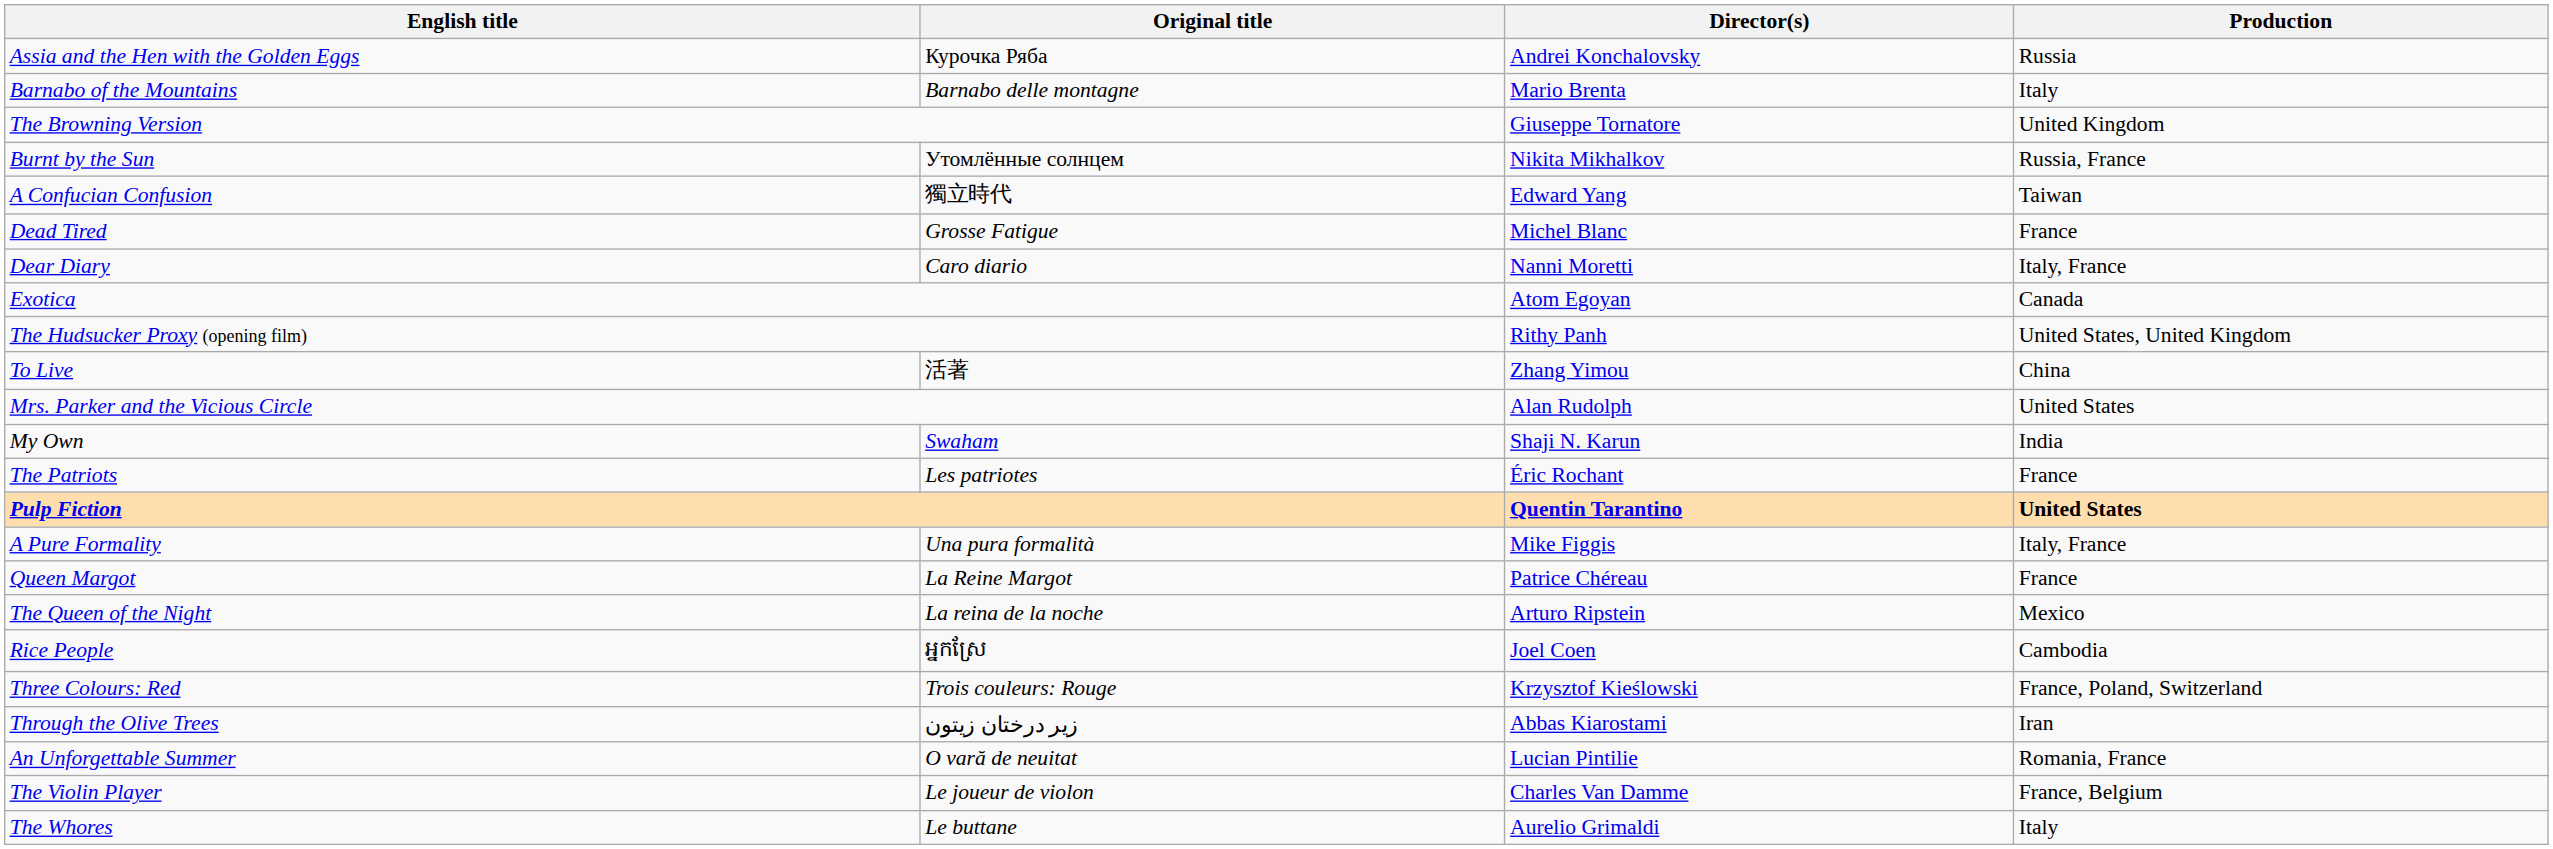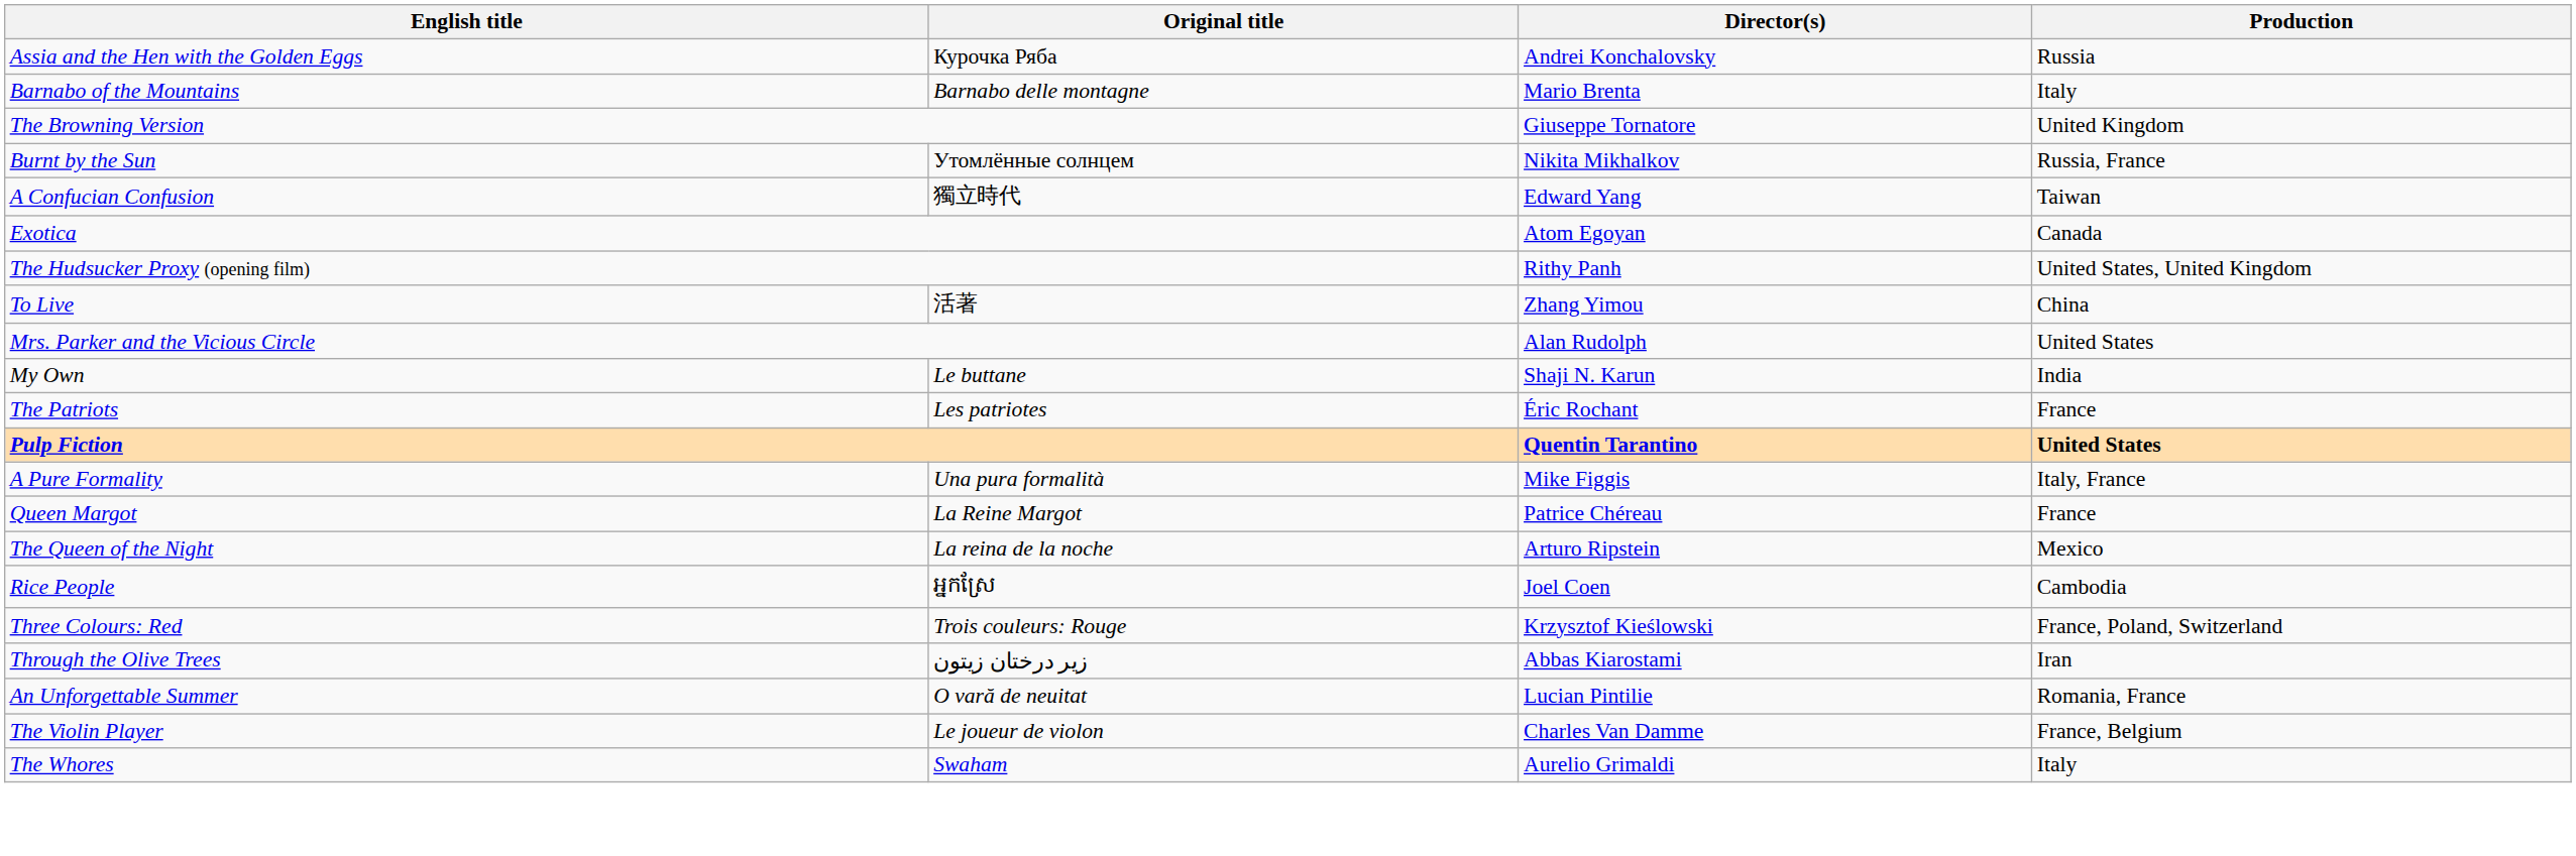- row: Dead Tired | Grosse Fatigue | Michel Blanc | France
- row: Dear Diary | Caro diario | Nanni Moretti | Italy, France
My Own | Original title: Swaham -> Le buttane
The Whores | Original title: Le buttane -> Swaham
